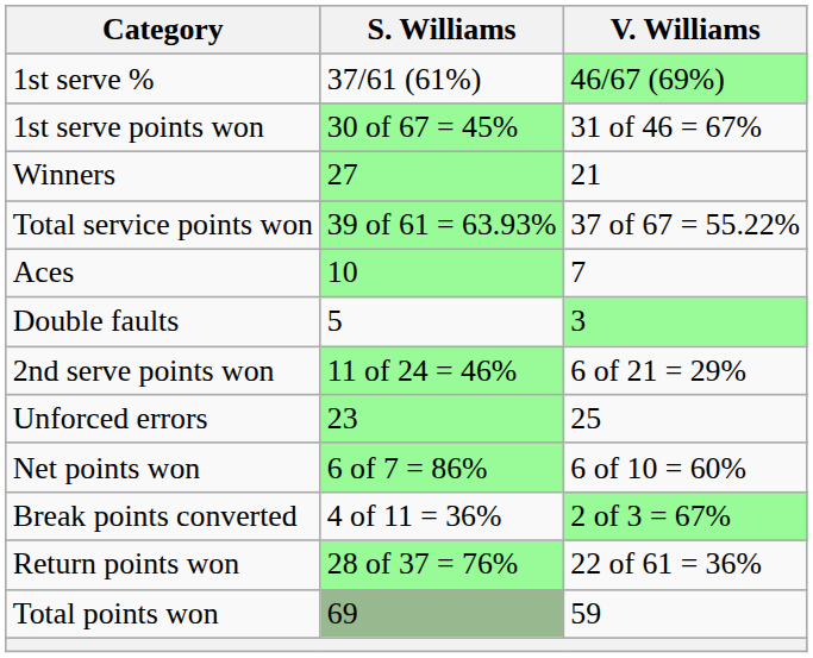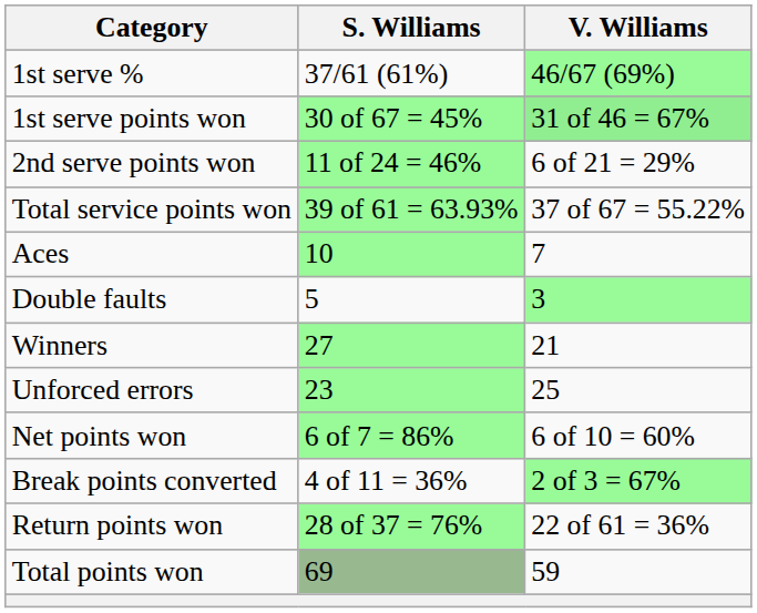1st serve points won | V. Williams: no background -> lightgreen background
rows swapped: 2nd serve points won <-> Winners
